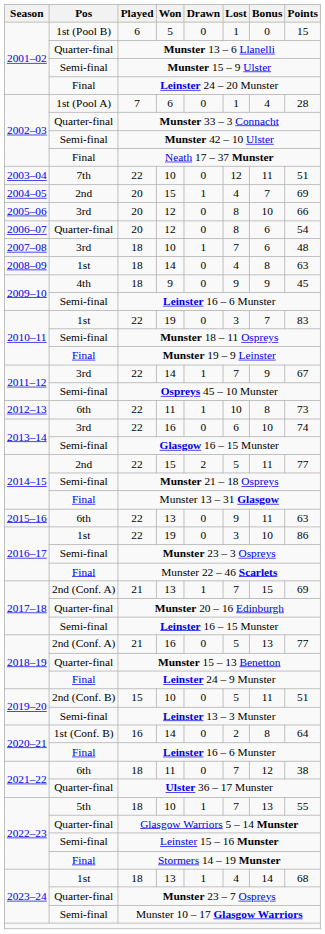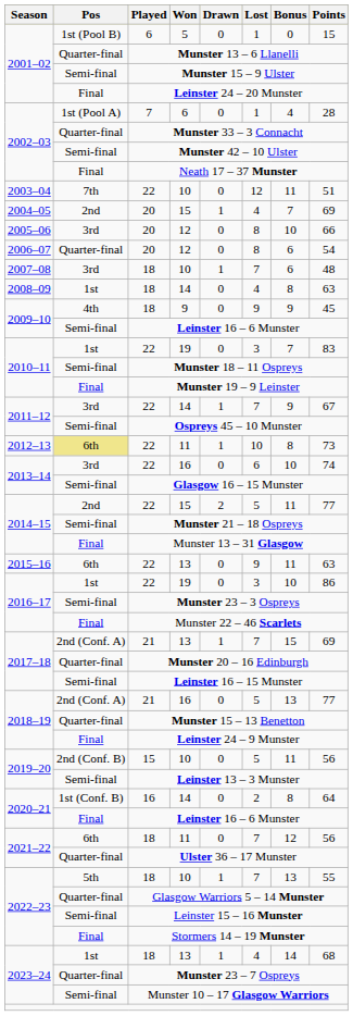2012–13 / 11 | Pos: no background -> khaki background
2019–20 / 10 | Points: 51 -> 56
2021–22 / 11 | Points: 38 -> 56
